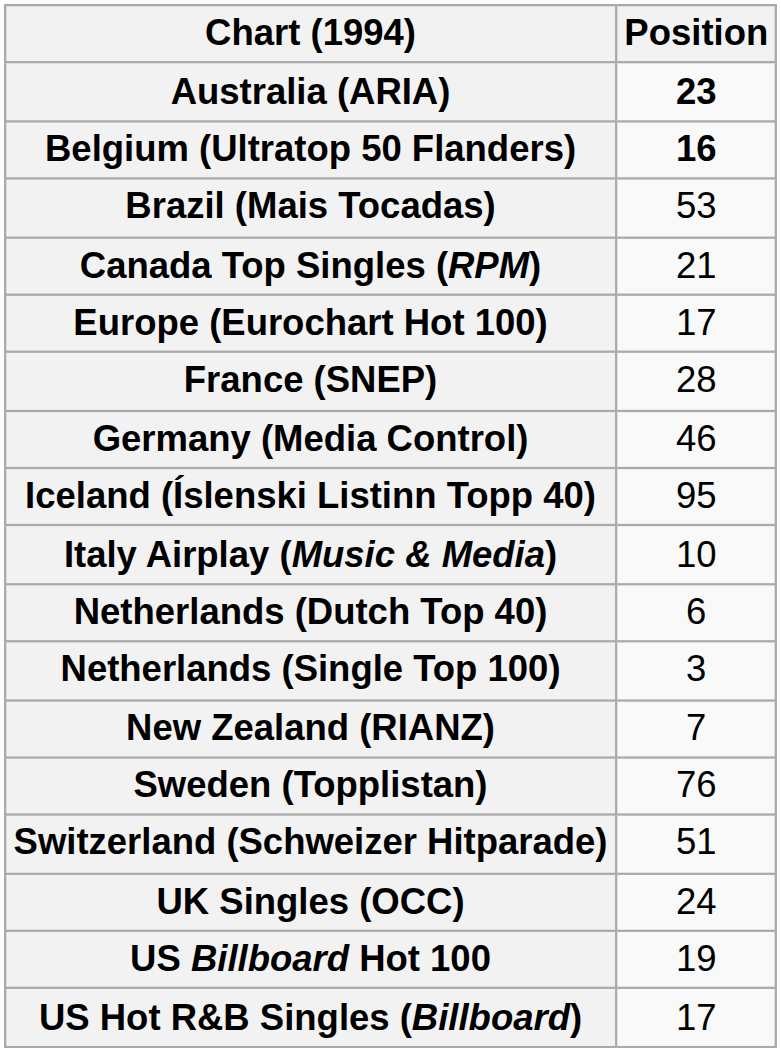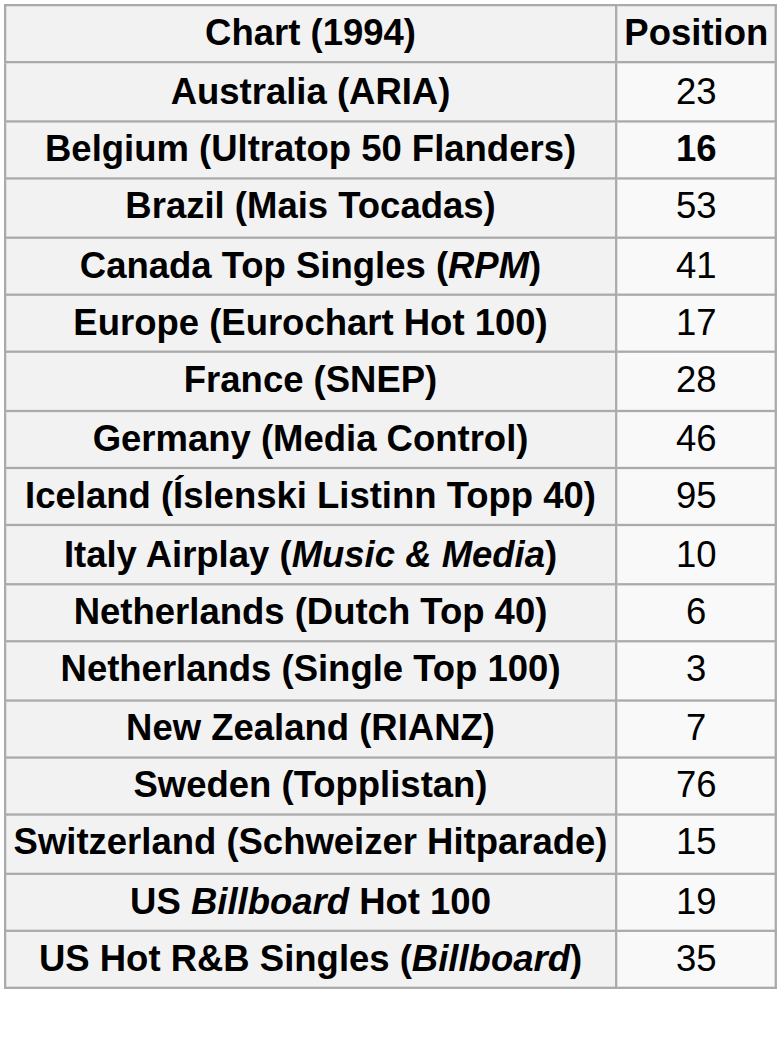Australia (ARIA) | Position: bold -> normal
Canada Top Singles (RPM) | Position: 21 -> 41
Switzerland (Schweizer Hitparade) | Position: 51 -> 15
- row: UK Singles (OCC) | 24
US Hot R&B Singles (Billboard) | Position: 17 -> 35
